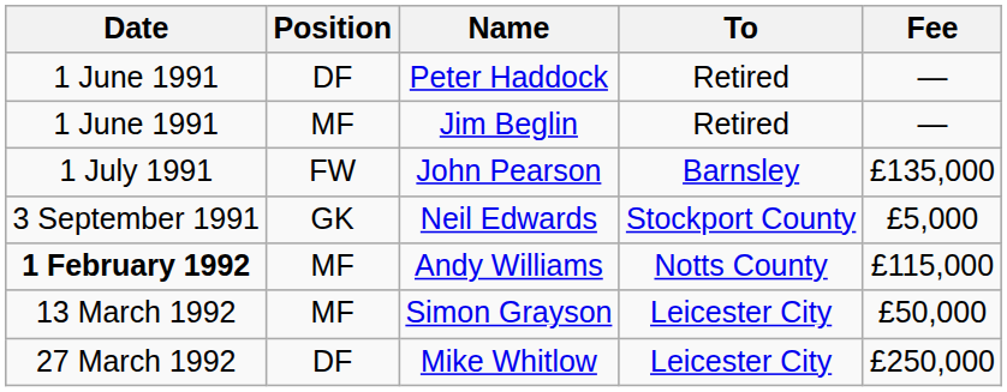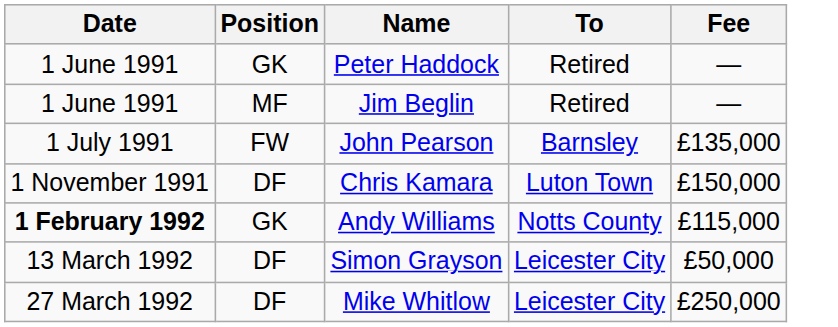Peter Haddock | Position: DF -> GK
- row: 3 September 1991 | GK | Neil Edwards | Stockport County | £5,000
+ row: 1 November 1991 | DF | Chris Kamara | Luton Town | £150,000
Andy Williams | Position: MF -> GK
Simon Grayson | Position: MF -> DF
